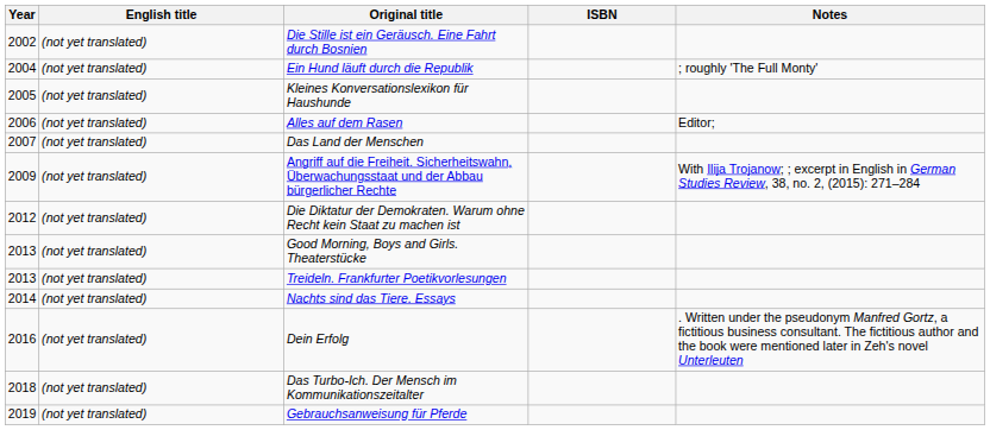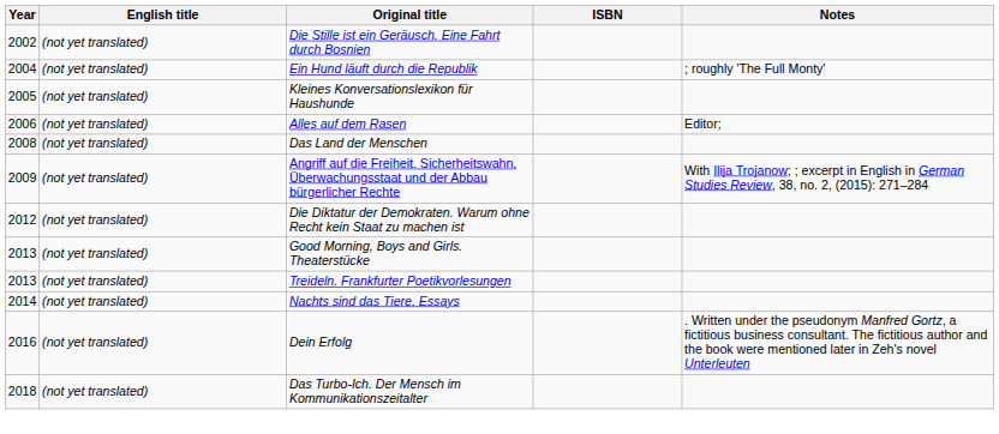Das Land der Menschen | Year: 2007 -> 2008
- row: 2019 | (not yet translated) | Gebrauchsanweisung für Pferde
